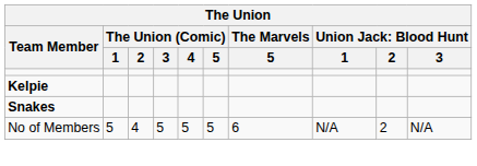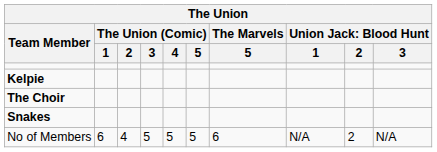+ row: The Choir
No of Members | The Union (Comic) / 1: 5 -> 6
